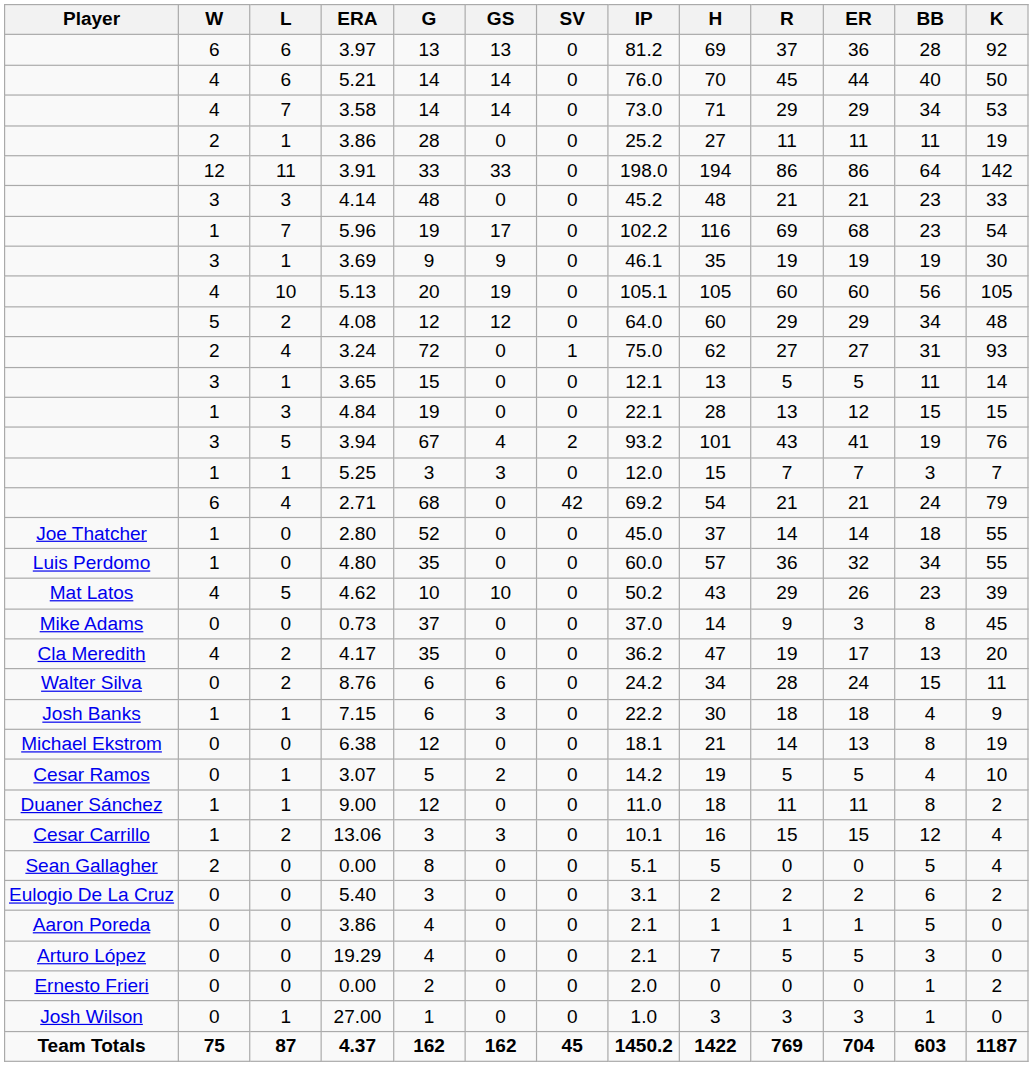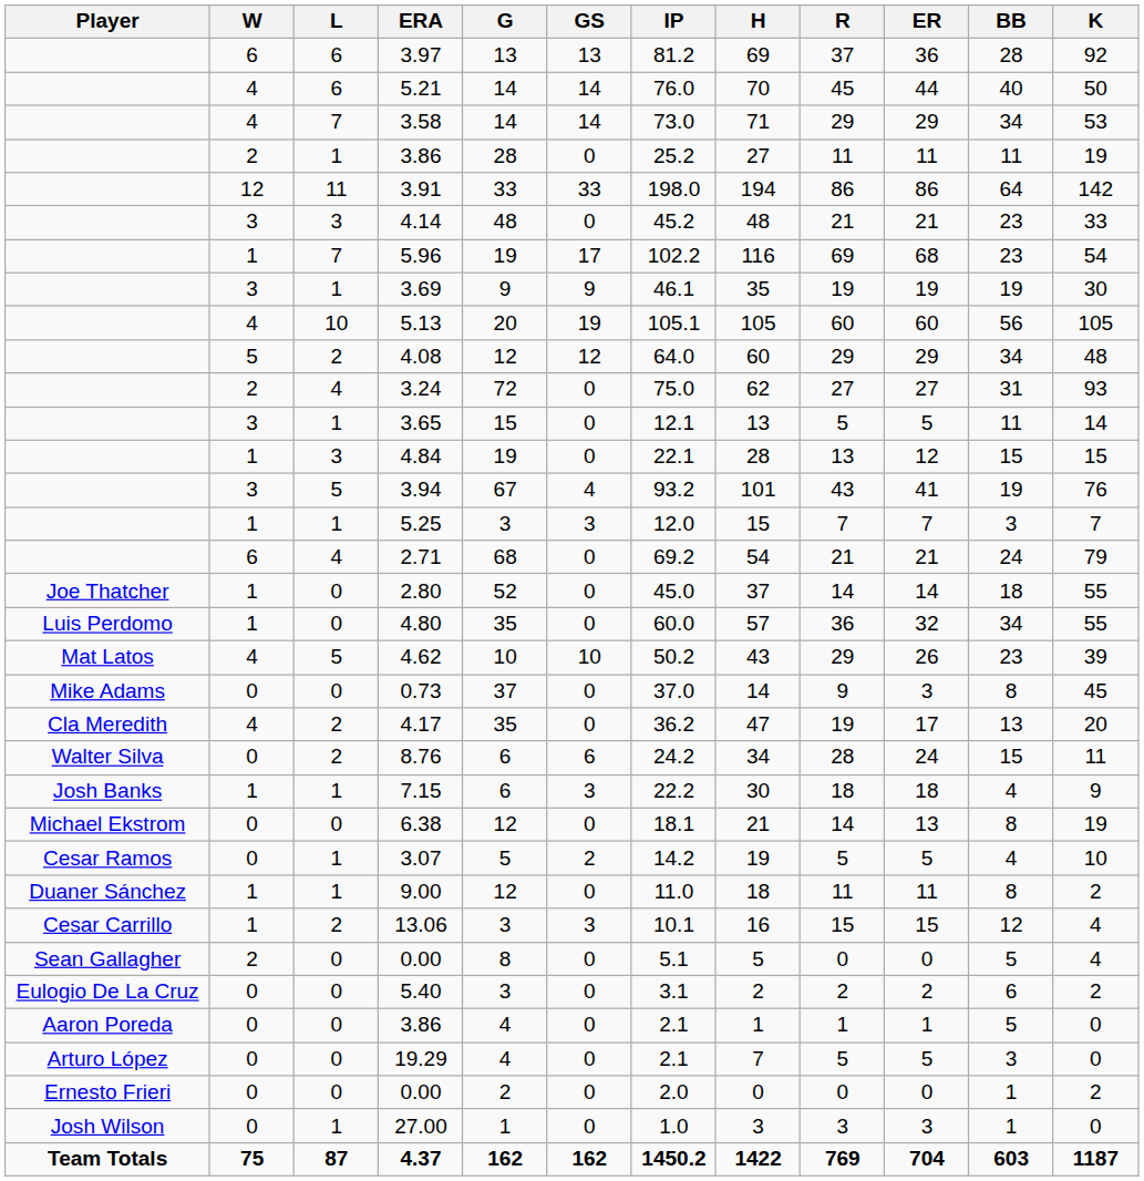- column: SV | 0 | 0 | 0 | 0 | 0 | 0 | 0 | 0 | 0 | 0 | 1 | 0 | 0 | 2 | 0 | 42 | 0 | 0 | 0 | 0 | 0 | 0 | 0 | 0 | 0 | 0 | 0 | 0 | 0 | 0 | 0 | 0 | 0 | 45
